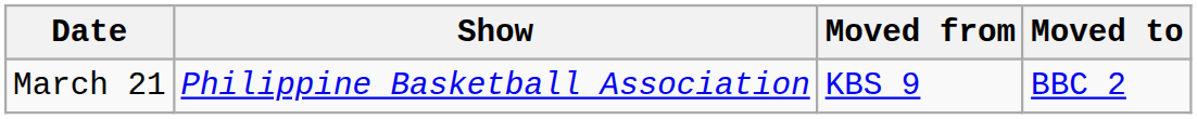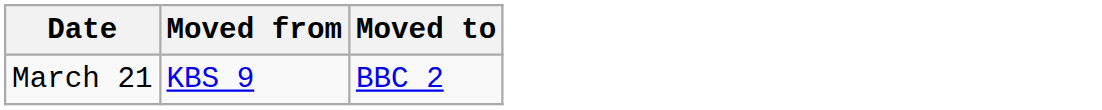- column: Show | Philippine Basketball Association
